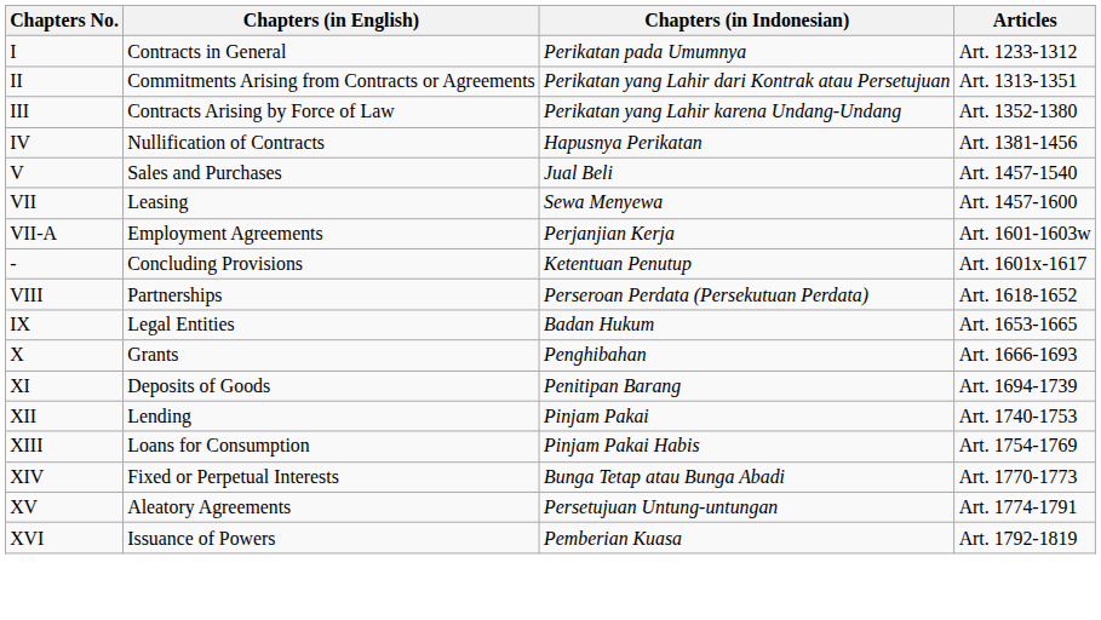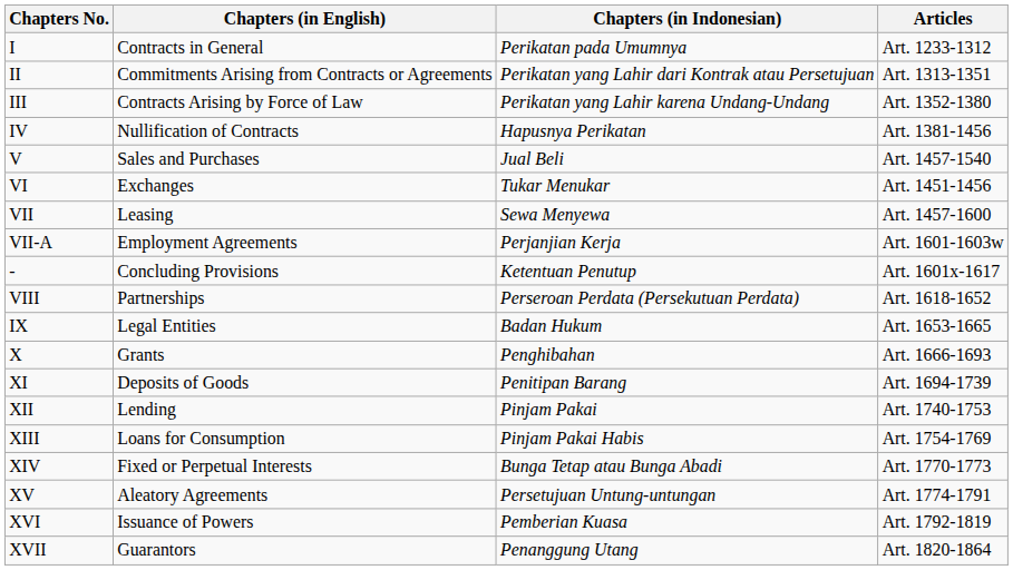+ row: VI | Exchanges | Tukar Menukar | Art. 1451-1456
+ row: XVII | Guarantors | Penanggung Utang | Art. 1820-1864
